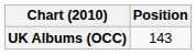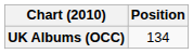UK Albums (OCC) | Position: 143 -> 134
